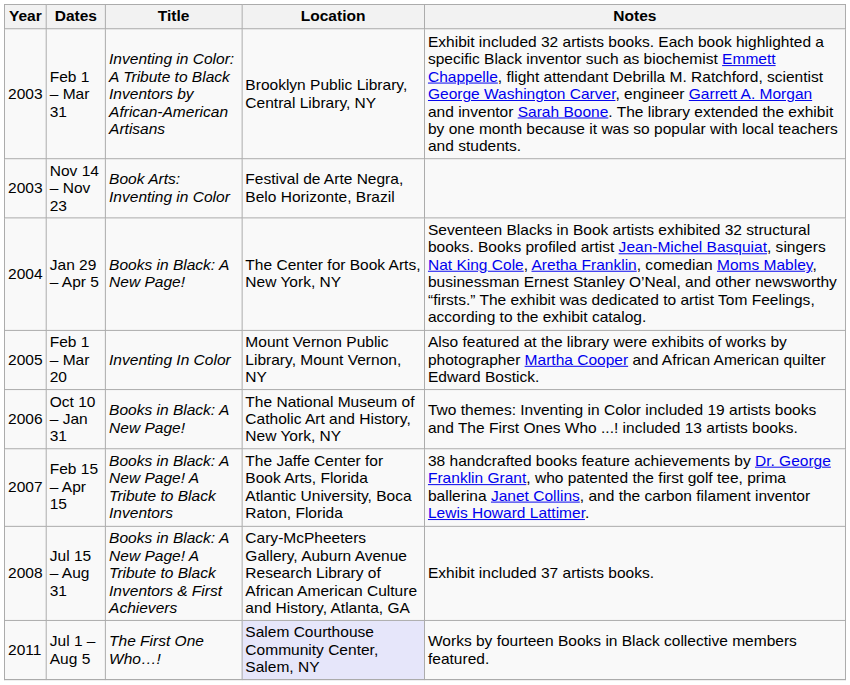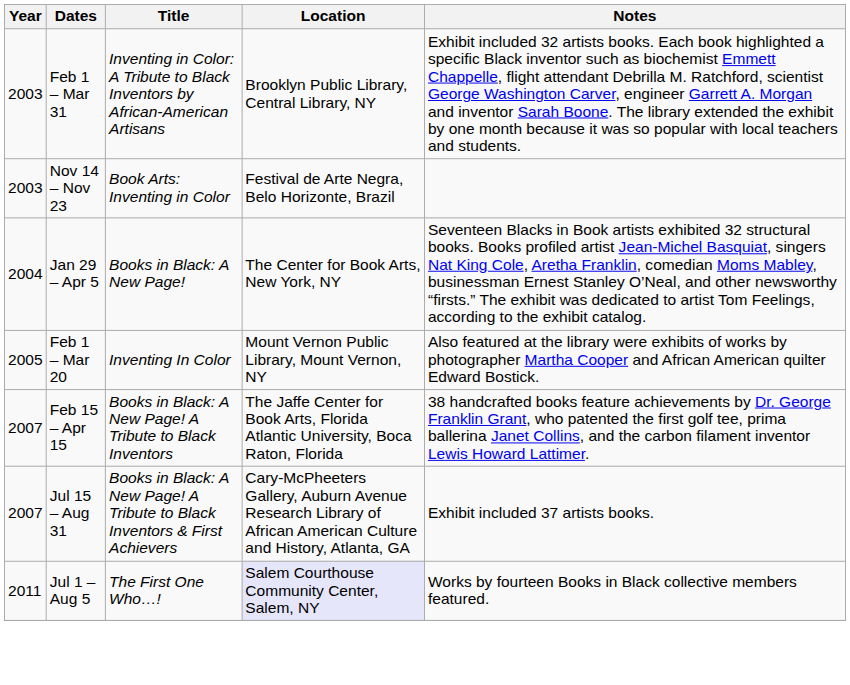- row: 2006 | Oct 10 – Jan 31 | Books in Black: A New Page! | The National Museum of Catholic Art and History, New York, NY | Two themes: Inventing in Color included 19 artists books and The First Ones Who ...! included 13 artists books.
Jul 15 – Aug 31 | Year: 2008 -> 2007
